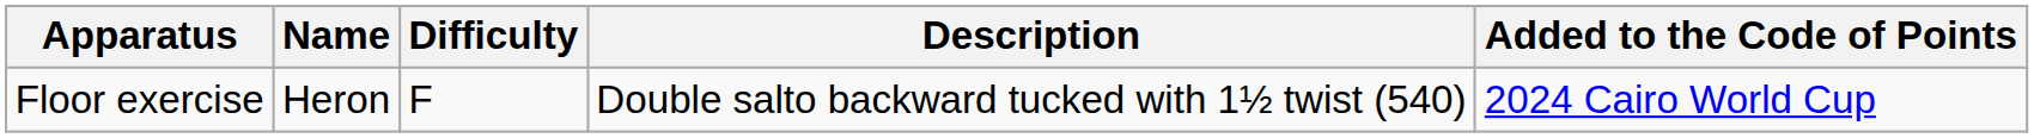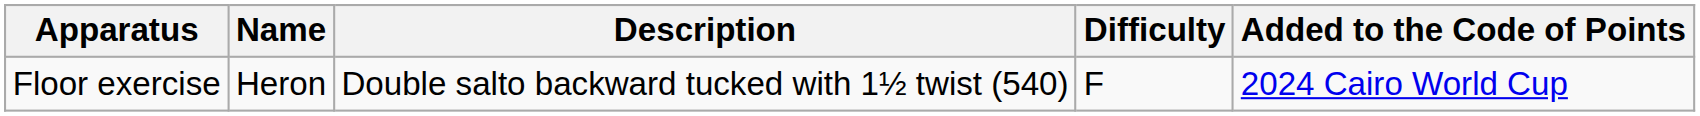columns swapped: Description <-> Difficulty
